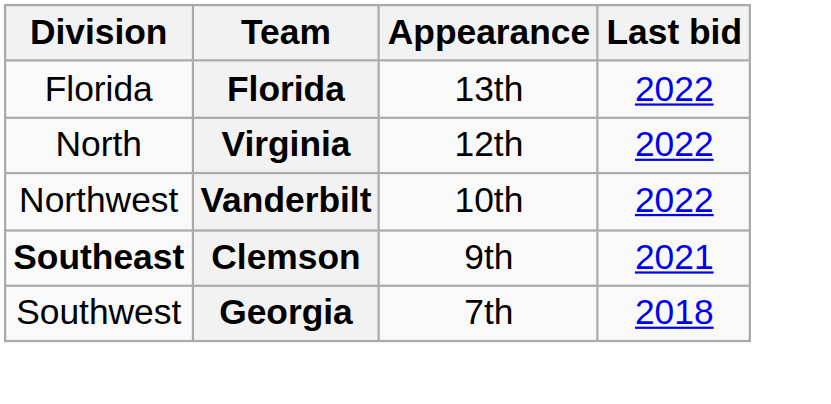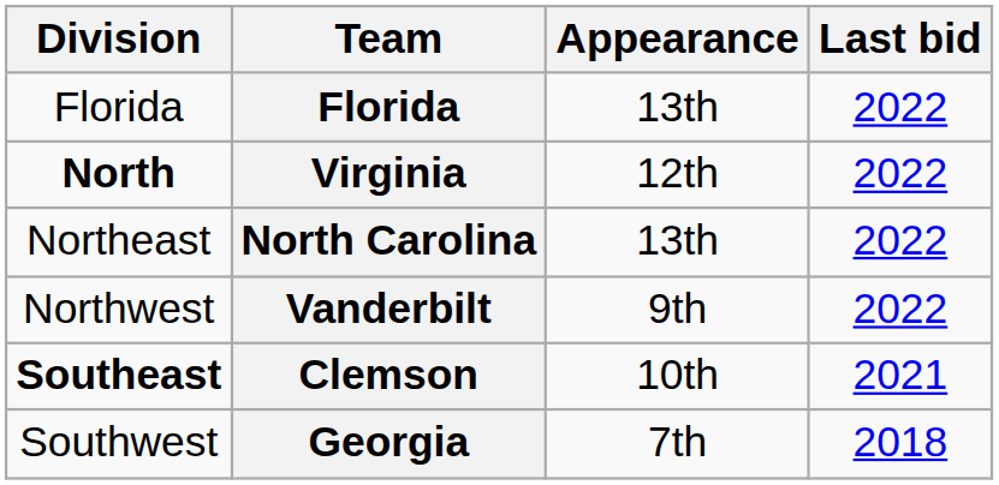Virginia | Division: normal -> bold
+ row: Northeast | North Carolina | 13th | 2022
Vanderbilt | Appearance: 10th -> 9th
Clemson | Appearance: 9th -> 10th
